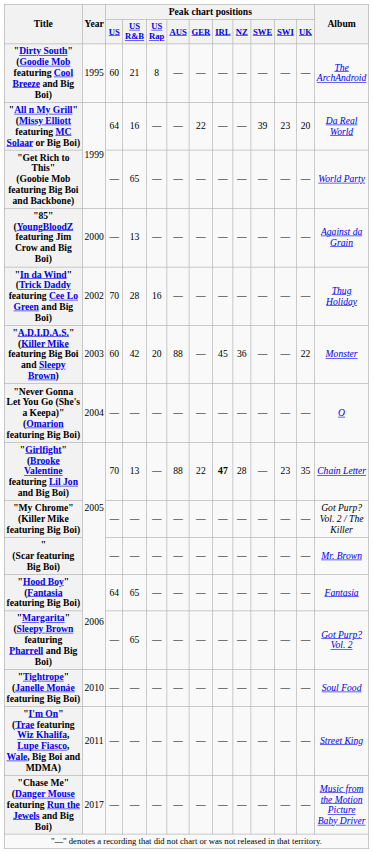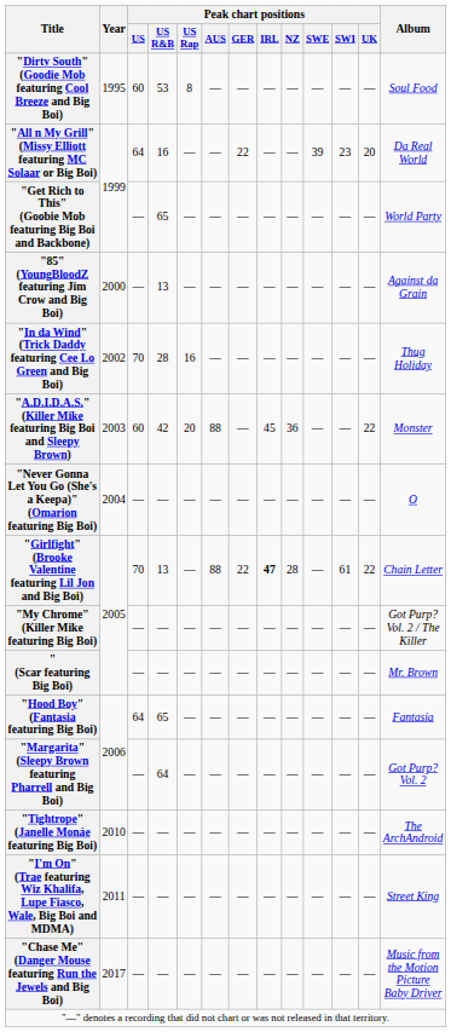"Dirty South" (Goodie Mob featuring Cool Breeze and Big Boi) | Peak chart positions / US R&B: 21 -> 53
"Dirty South" (Goodie Mob featuring Cool Breeze and Big Boi) | Album: The ArchAndroid -> Soul Food
"Girlfight" (Brooke Valentine featuring Lil Jon and Big Boi) | Peak chart positions / SWI: 23 -> 61
"Girlfight" (Brooke Valentine featuring Lil Jon and Big Boi) | Peak chart positions / UK: 35 -> 22
"Margarita" (Sleepy Brown featuring Pharrell and Big Boi) | Peak chart positions / US R&B: 65 -> 64
"Tightrope" (Janelle Monáe featuring Big Boi) | Album: Soul Food -> The ArchAndroid
